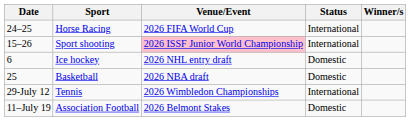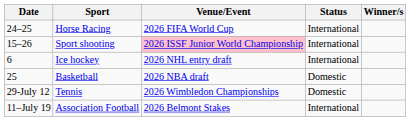Ice hockey | Status: Domestic -> International
Tennis | Status: International -> Domestic
Association Football | Status: Domestic -> International
